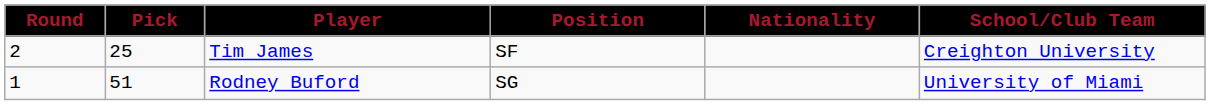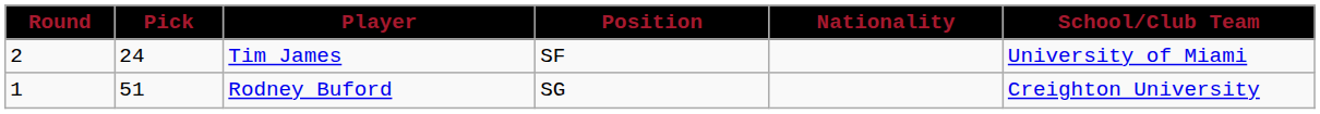Tim James | Pick: 25 -> 24
Tim James | School/Club Team: Creighton University -> University of Miami
Rodney Buford | School/Club Team: University of Miami -> Creighton University
